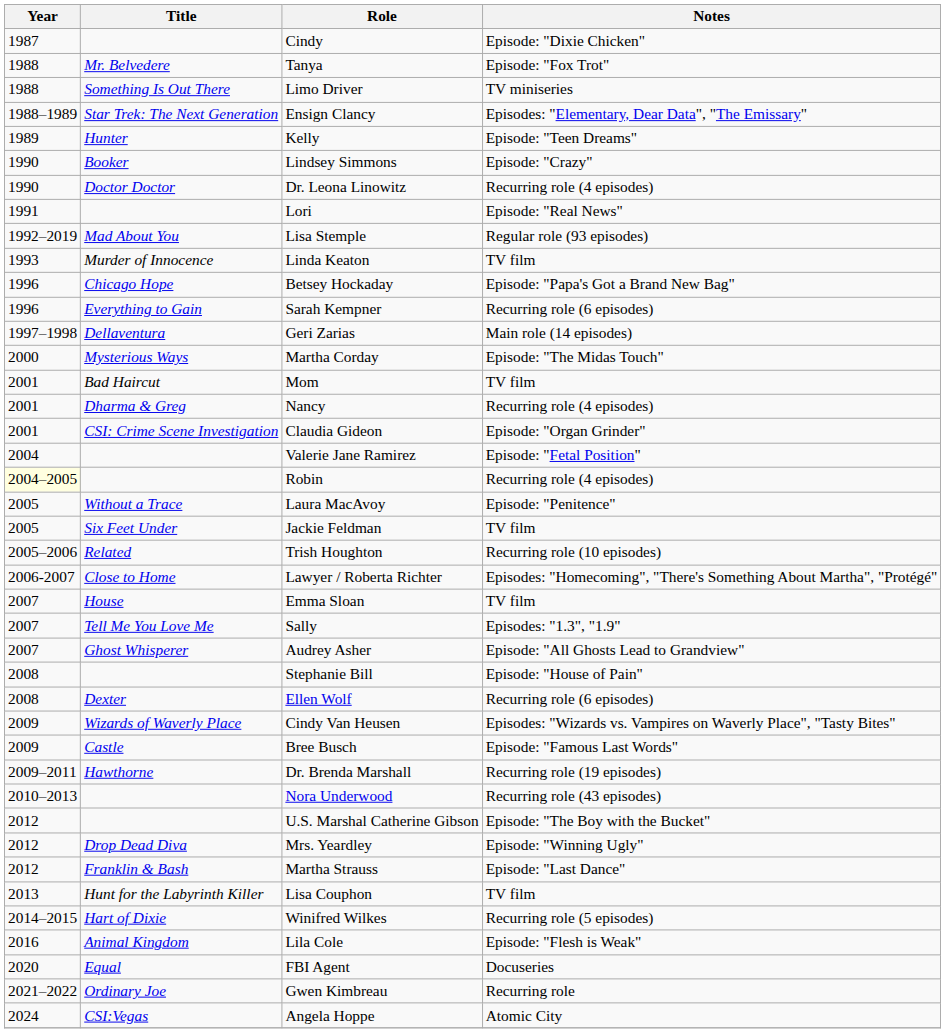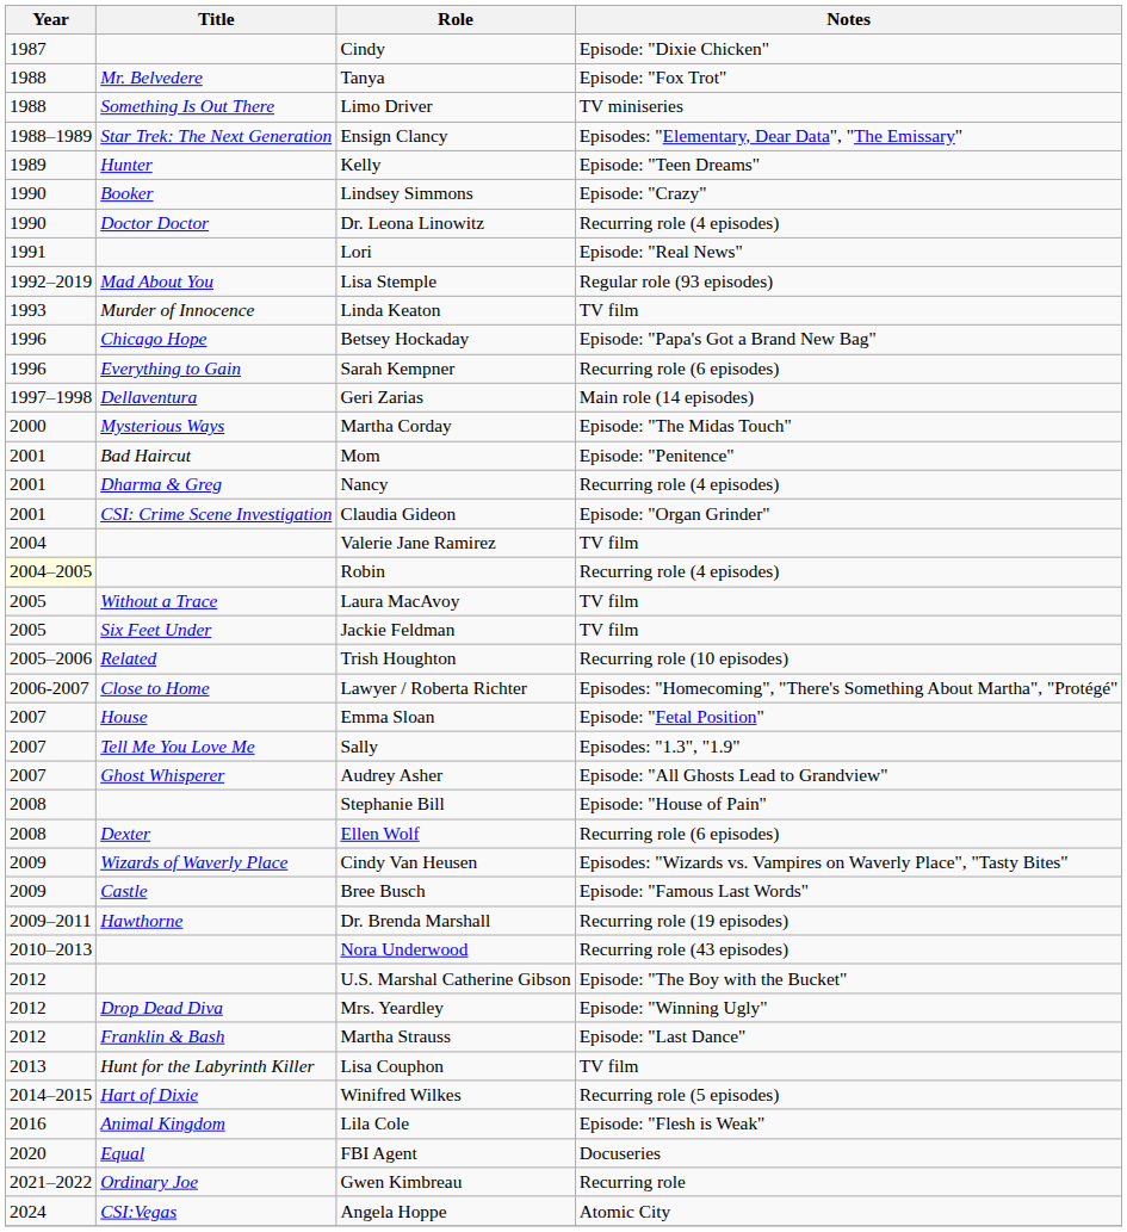Mom | Notes: TV film -> Episode: "Penitence"
Valerie Jane Ramirez | Notes: Episode: "Fetal Position" -> TV film
Laura MacAvoy | Notes: Episode: "Penitence" -> TV film
Emma Sloan | Notes: TV film -> Episode: "Fetal Position"
